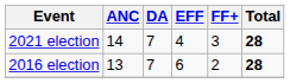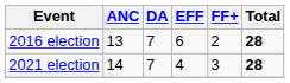rows swapped: 2016 election <-> 2021 election
